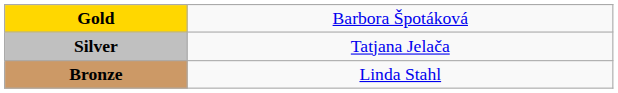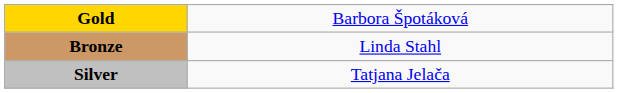rows swapped: Silver <-> Bronze
